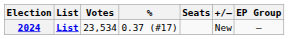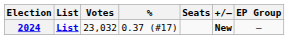2024 | Votes: 23,534 -> 23,032
2024 | +/–: normal -> bold
